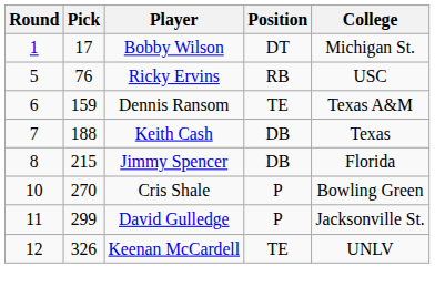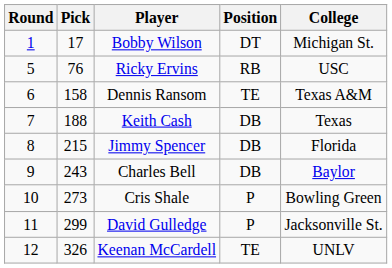Dennis Ransom | Pick: 159 -> 158
+ row: 9 | 243 | Charles Bell | DB | Baylor
Cris Shale | Pick: 270 -> 273
